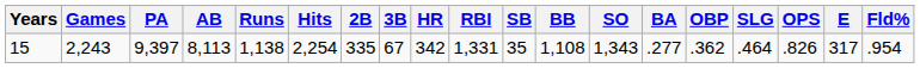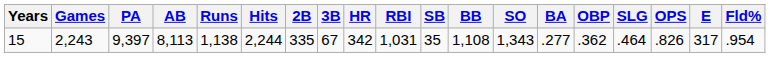15 | Hits: 2,254 -> 2,244
15 | RBI: 1,331 -> 1,031
